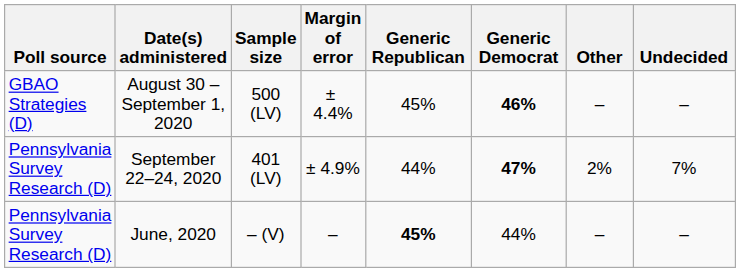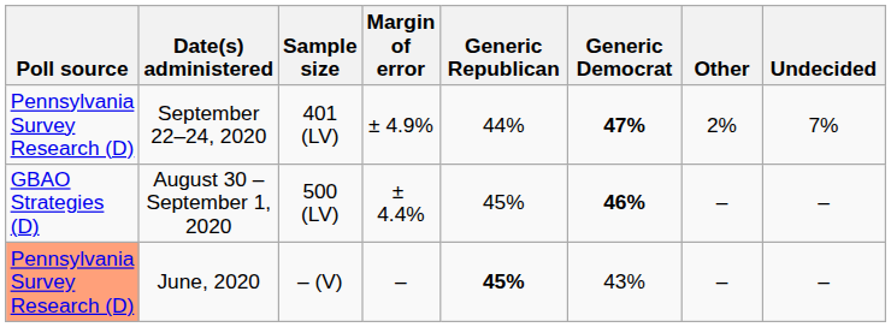rows swapped: September 22–24, 2020 <-> August 30 – September 1, 2020
June, 2020 | Poll source: no background -> lightsalmon background
June, 2020 | Generic Democrat: 44% -> 43%
